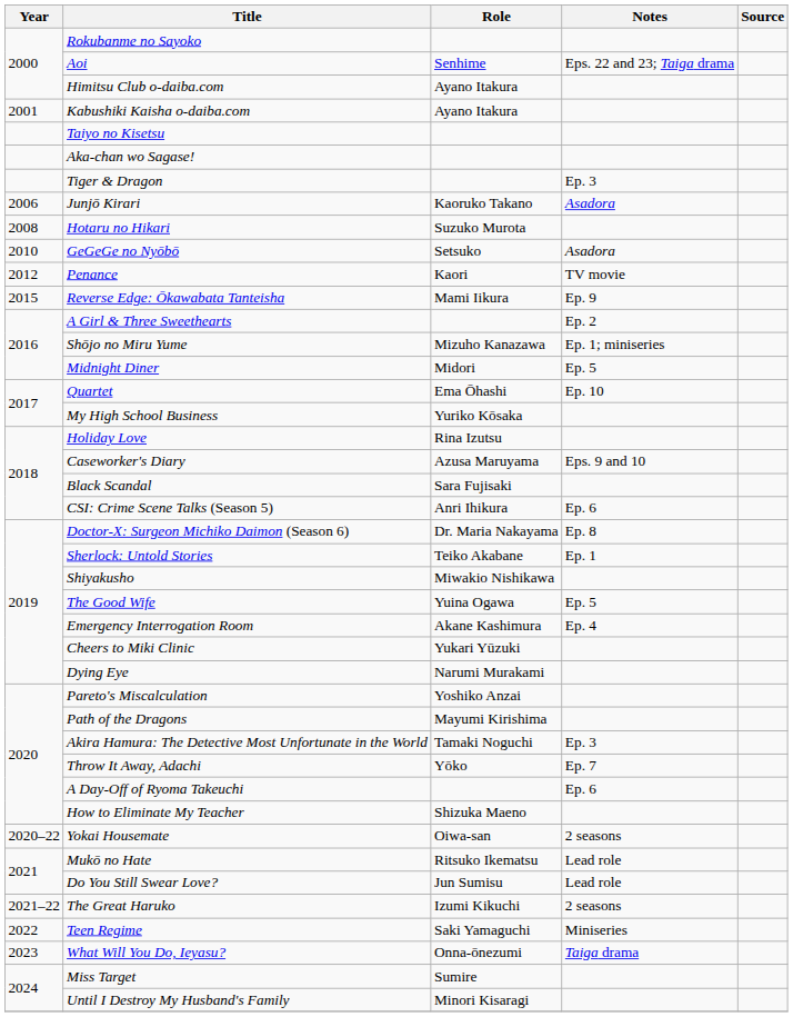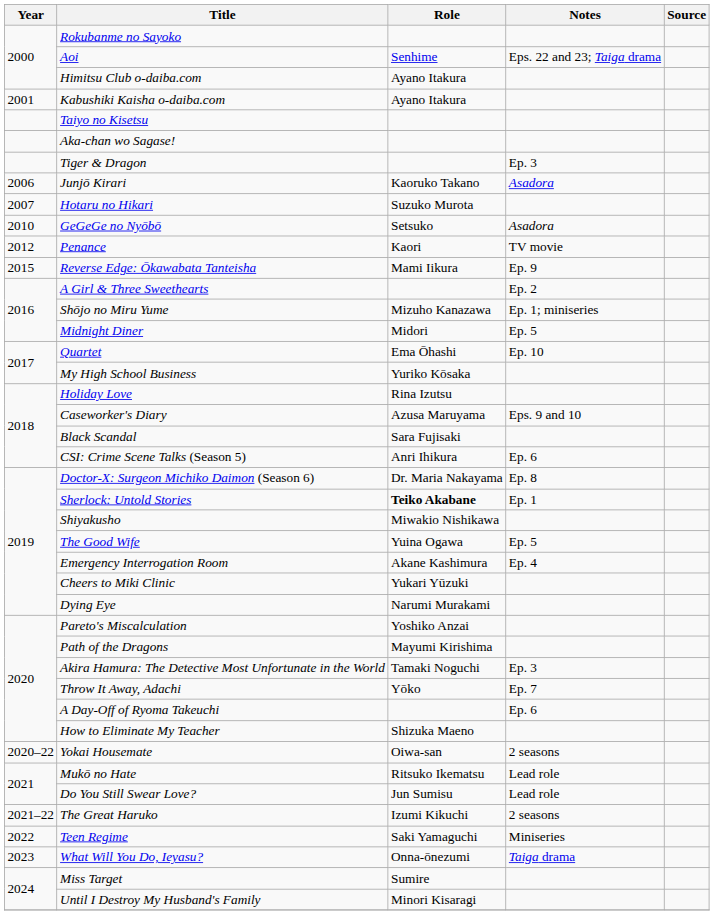Hotaru no Hikari | Year: 2008 -> 2007
Sherlock: Untold Stories | Role: normal -> bold
